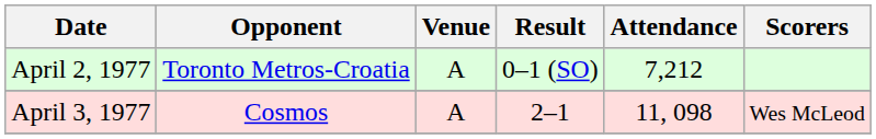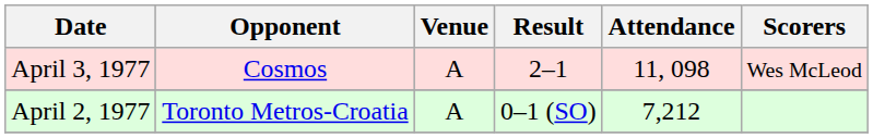rows swapped: April 2, 1977 <-> April 3, 1977
